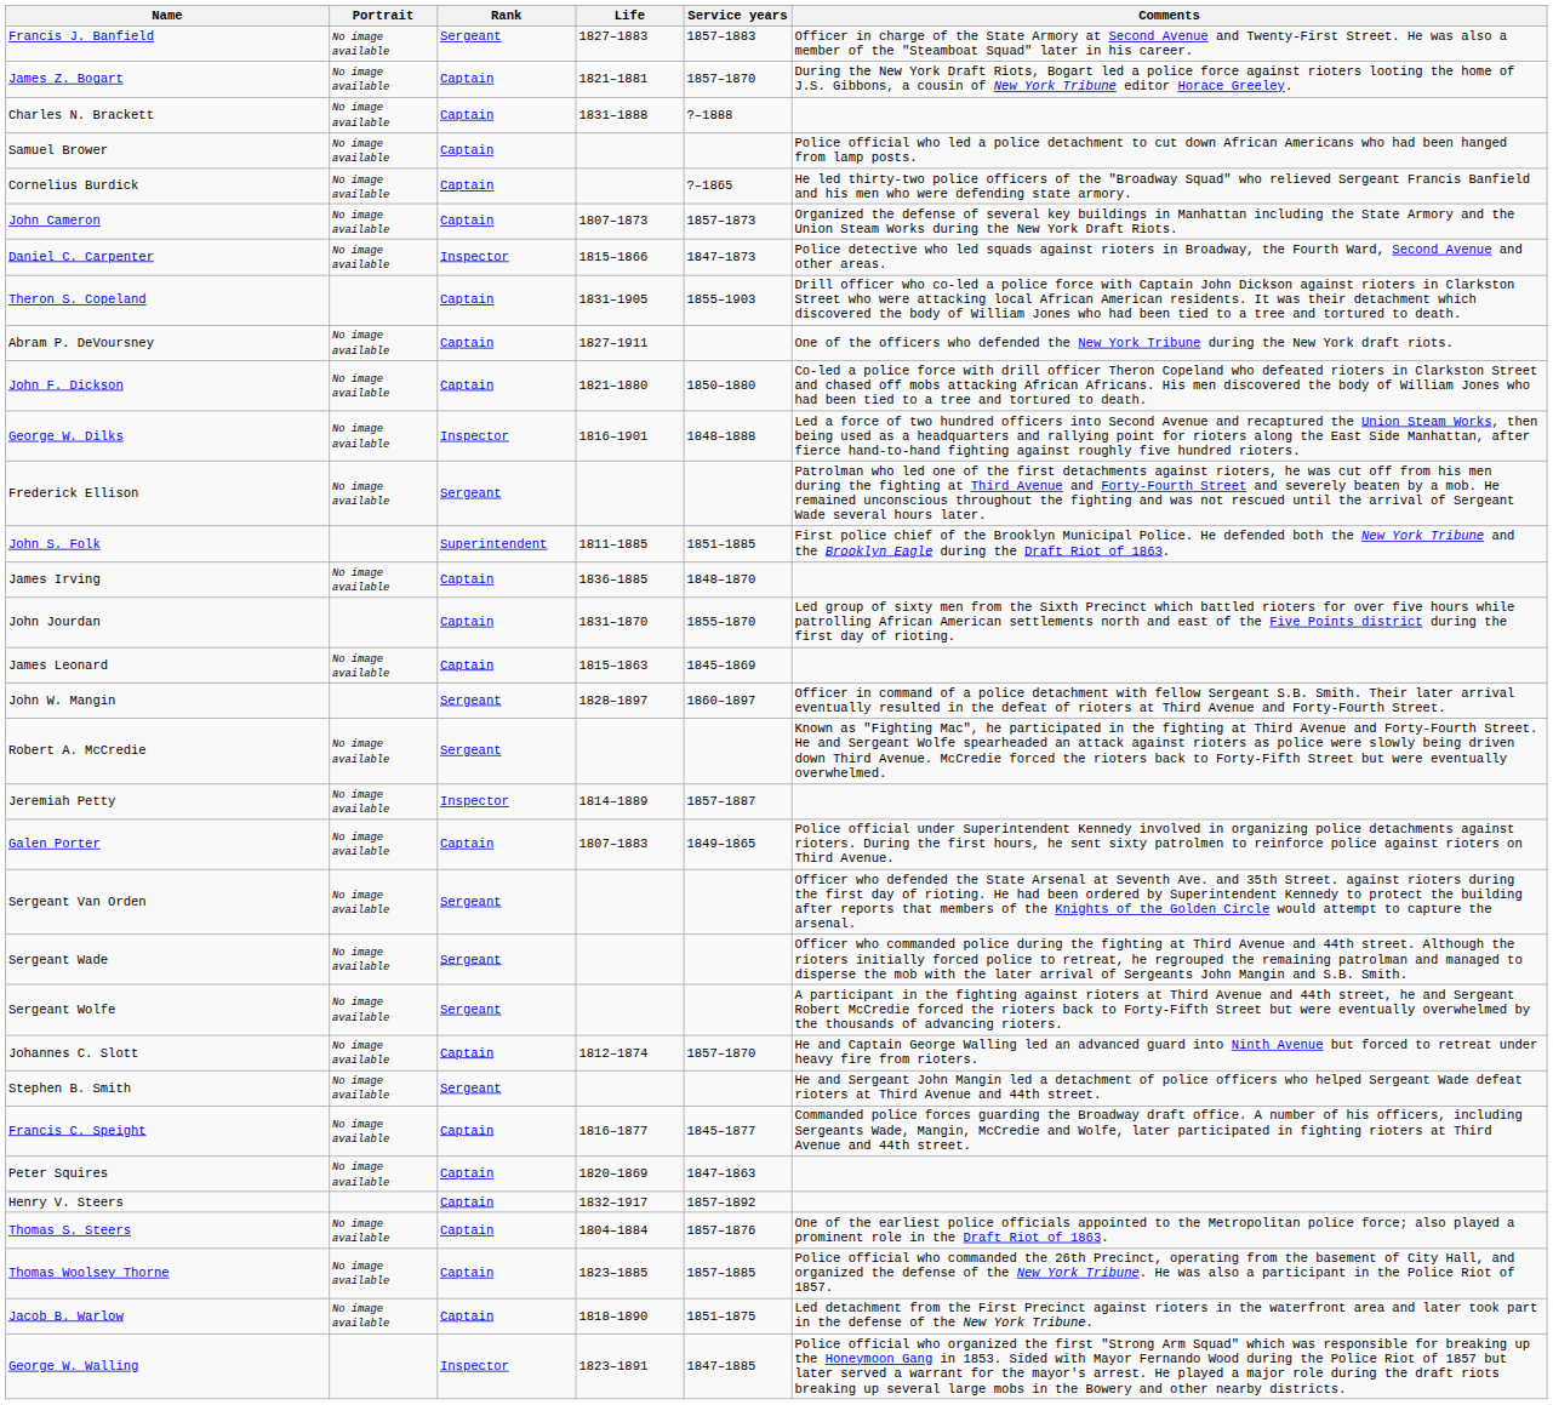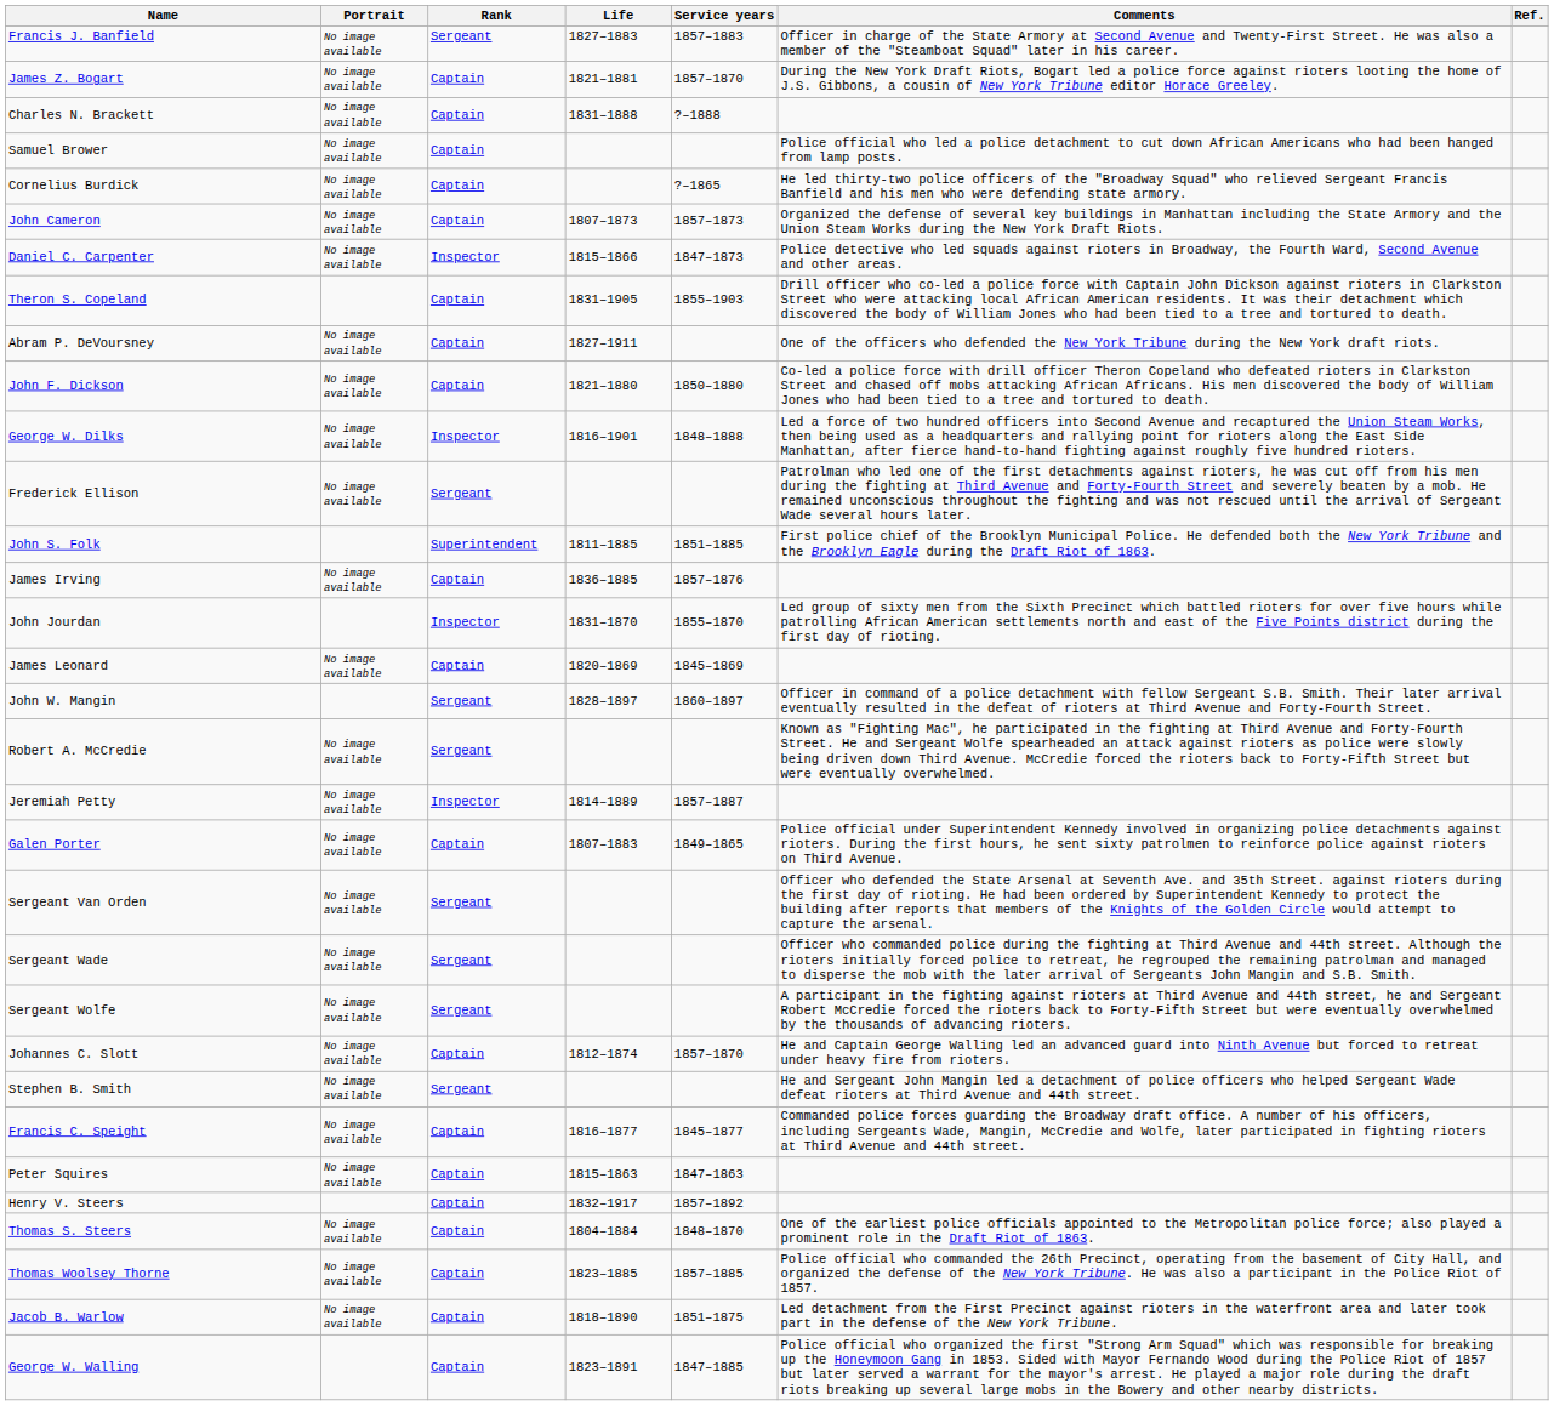+ column: Ref.
James Irving | Service years: 1848–1870 -> 1857–1876
John Jourdan | Rank: Captain -> Inspector
James Leonard | Life: 1815–1863 -> 1820–1869
Peter Squires | Life: 1820–1869 -> 1815–1863
Thomas S. Steers | Service years: 1857–1876 -> 1848–1870
George W. Walling | Rank: Inspector -> Captain
